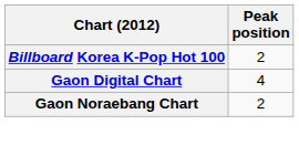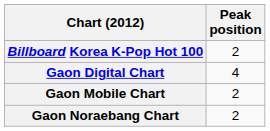+ row: Gaon Mobile Chart | 2
